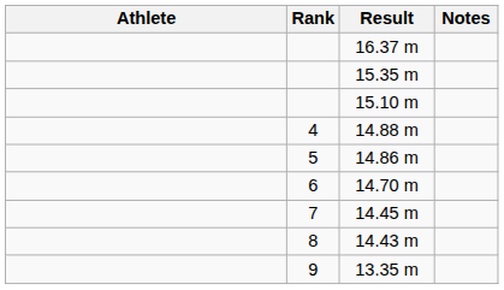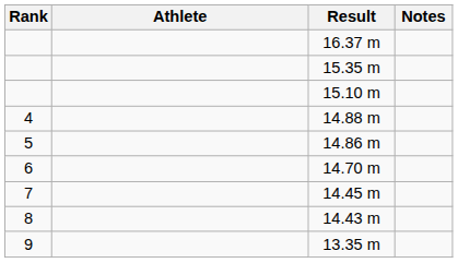columns swapped: Rank <-> Athlete
